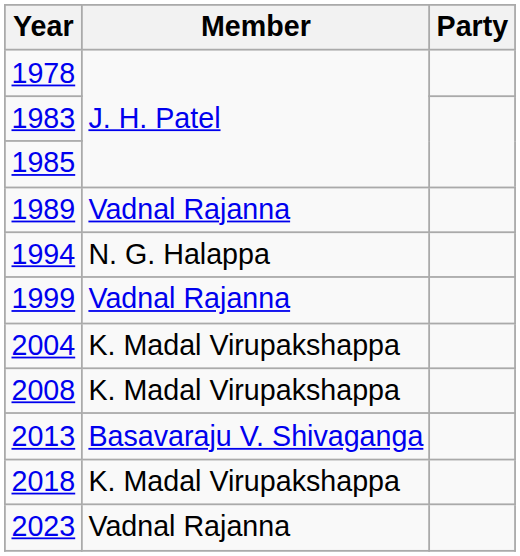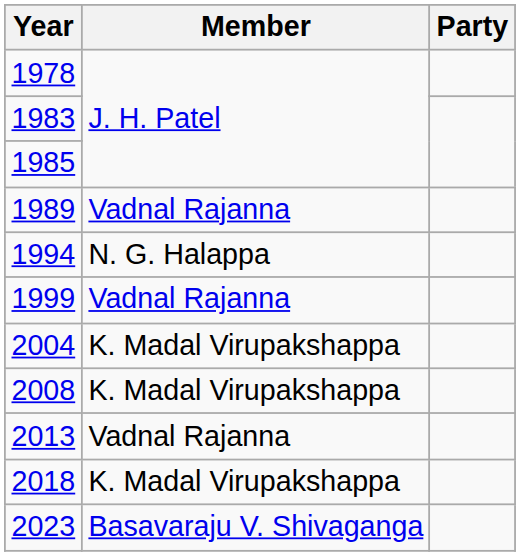2013 | Member: Basavaraju V. Shivaganga -> Vadnal Rajanna
2023 | Member: Vadnal Rajanna -> Basavaraju V. Shivaganga
